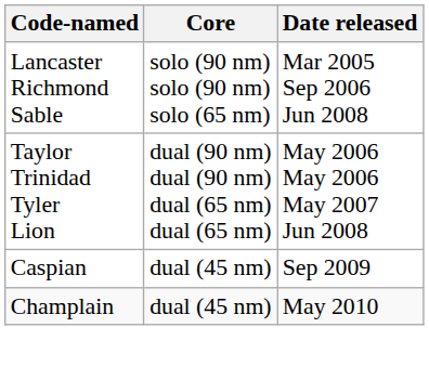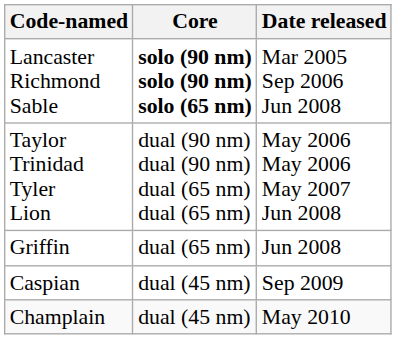Lancaster Richmond Sable | Core: normal -> bold
+ row: Griffin | dual (65 nm) | Jun 2008
